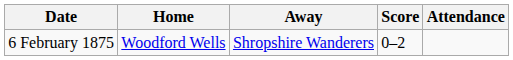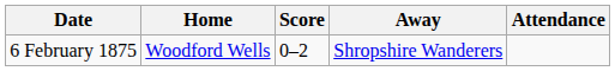columns swapped: Score <-> Away
